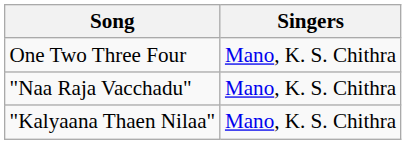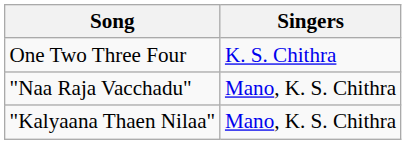One Two Three Four | Singers: Mano, K. S. Chithra -> K. S. Chithra
